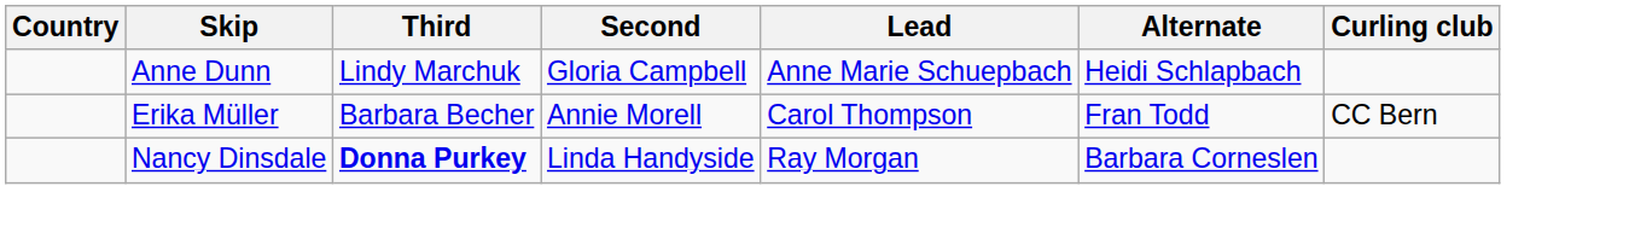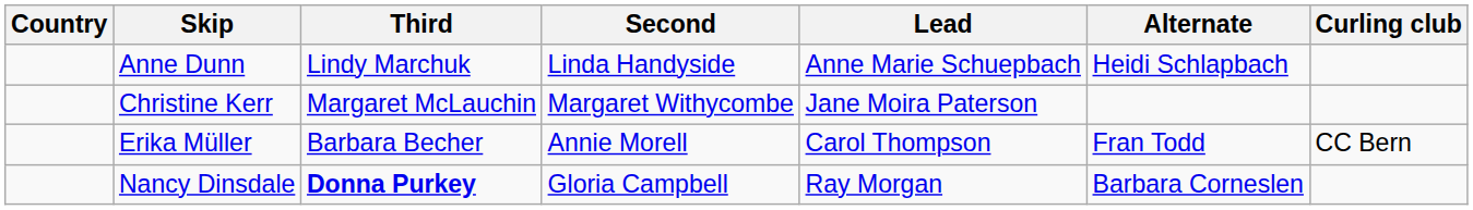Anne Dunn | Second: Gloria Campbell -> Linda Handyside
+ row: Christine Kerr | Margaret McLauchin | Margaret Withycombe | Jane Moira Paterson
Nancy Dinsdale | Second: Linda Handyside -> Gloria Campbell
